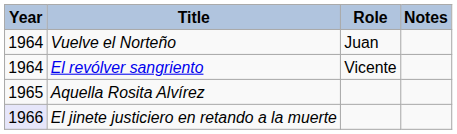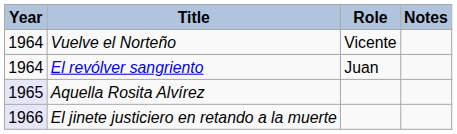Vuelve el Norteño | Role: Juan -> Vicente
El revólver sangriento | Role: Vicente -> Juan
Aquella Rosita Alvírez | Year: no background -> lavender background
